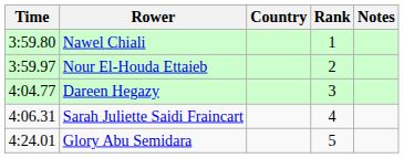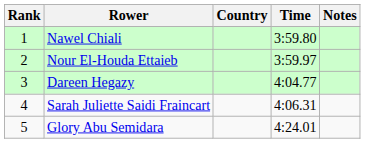columns swapped: Rank <-> Time
